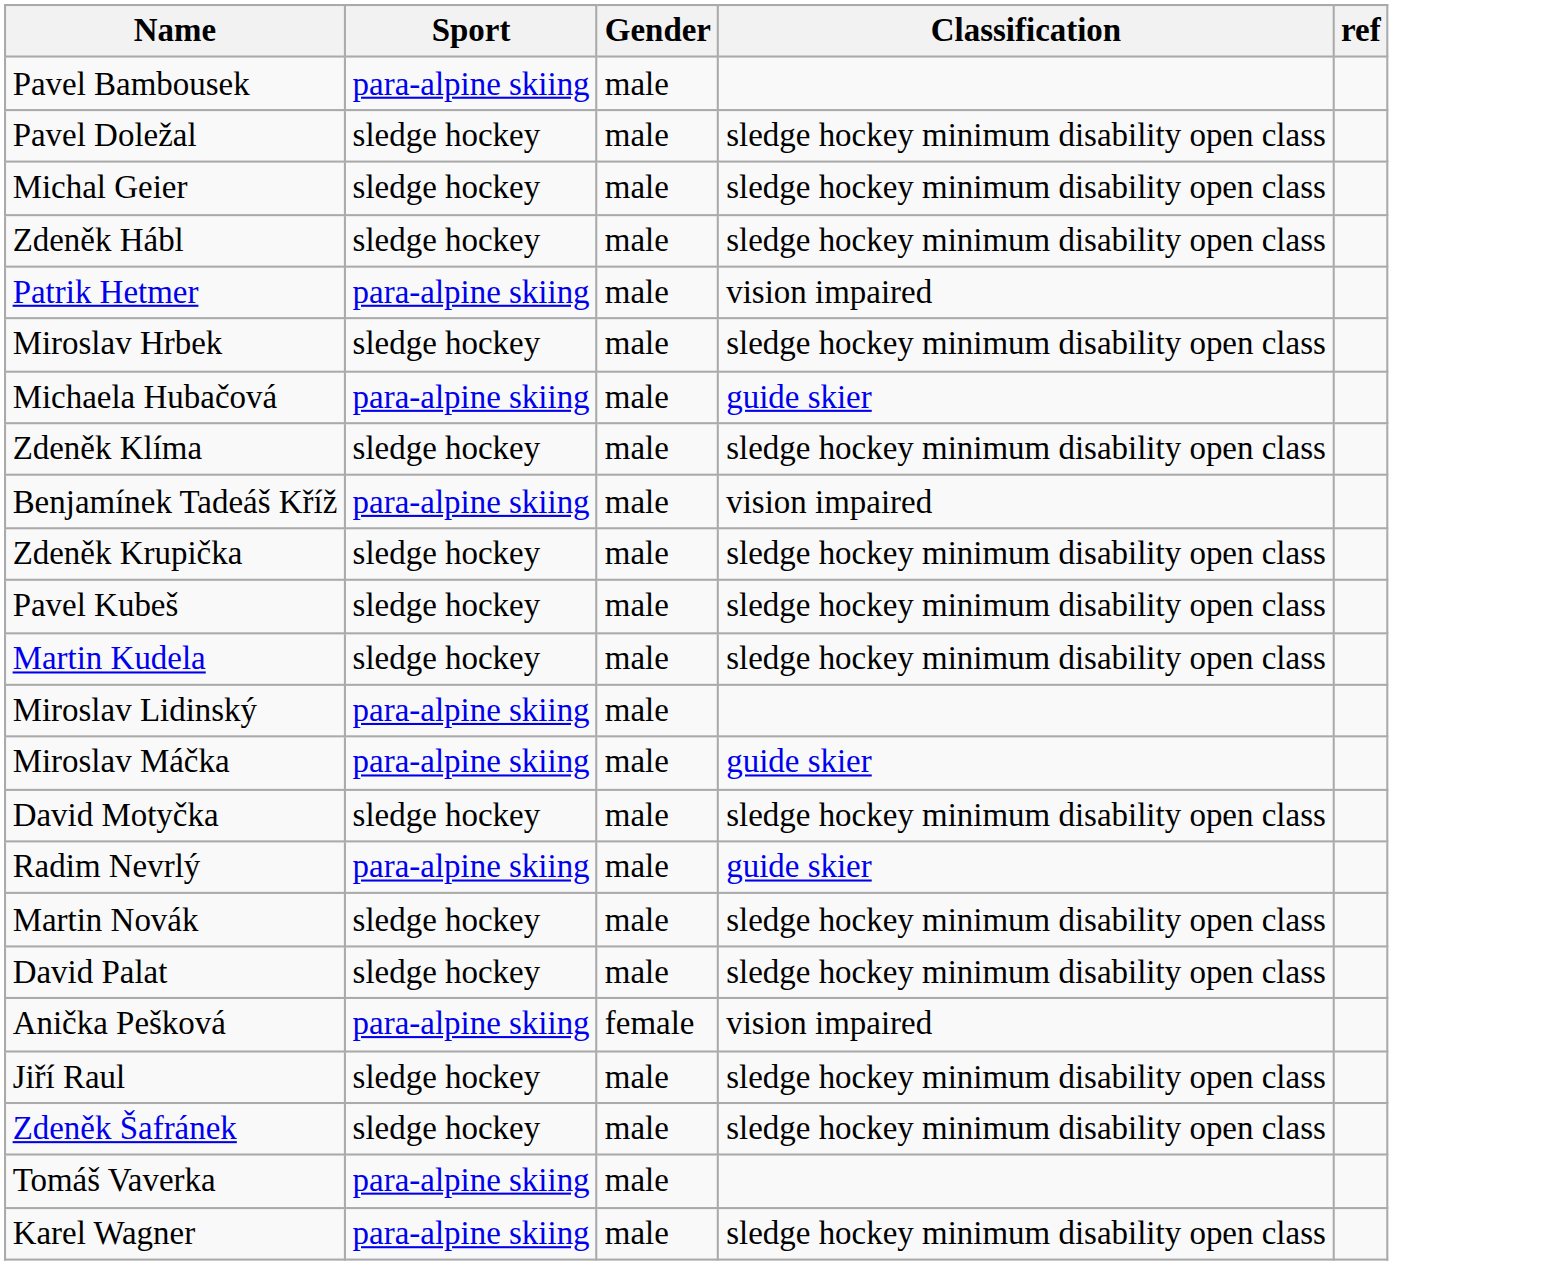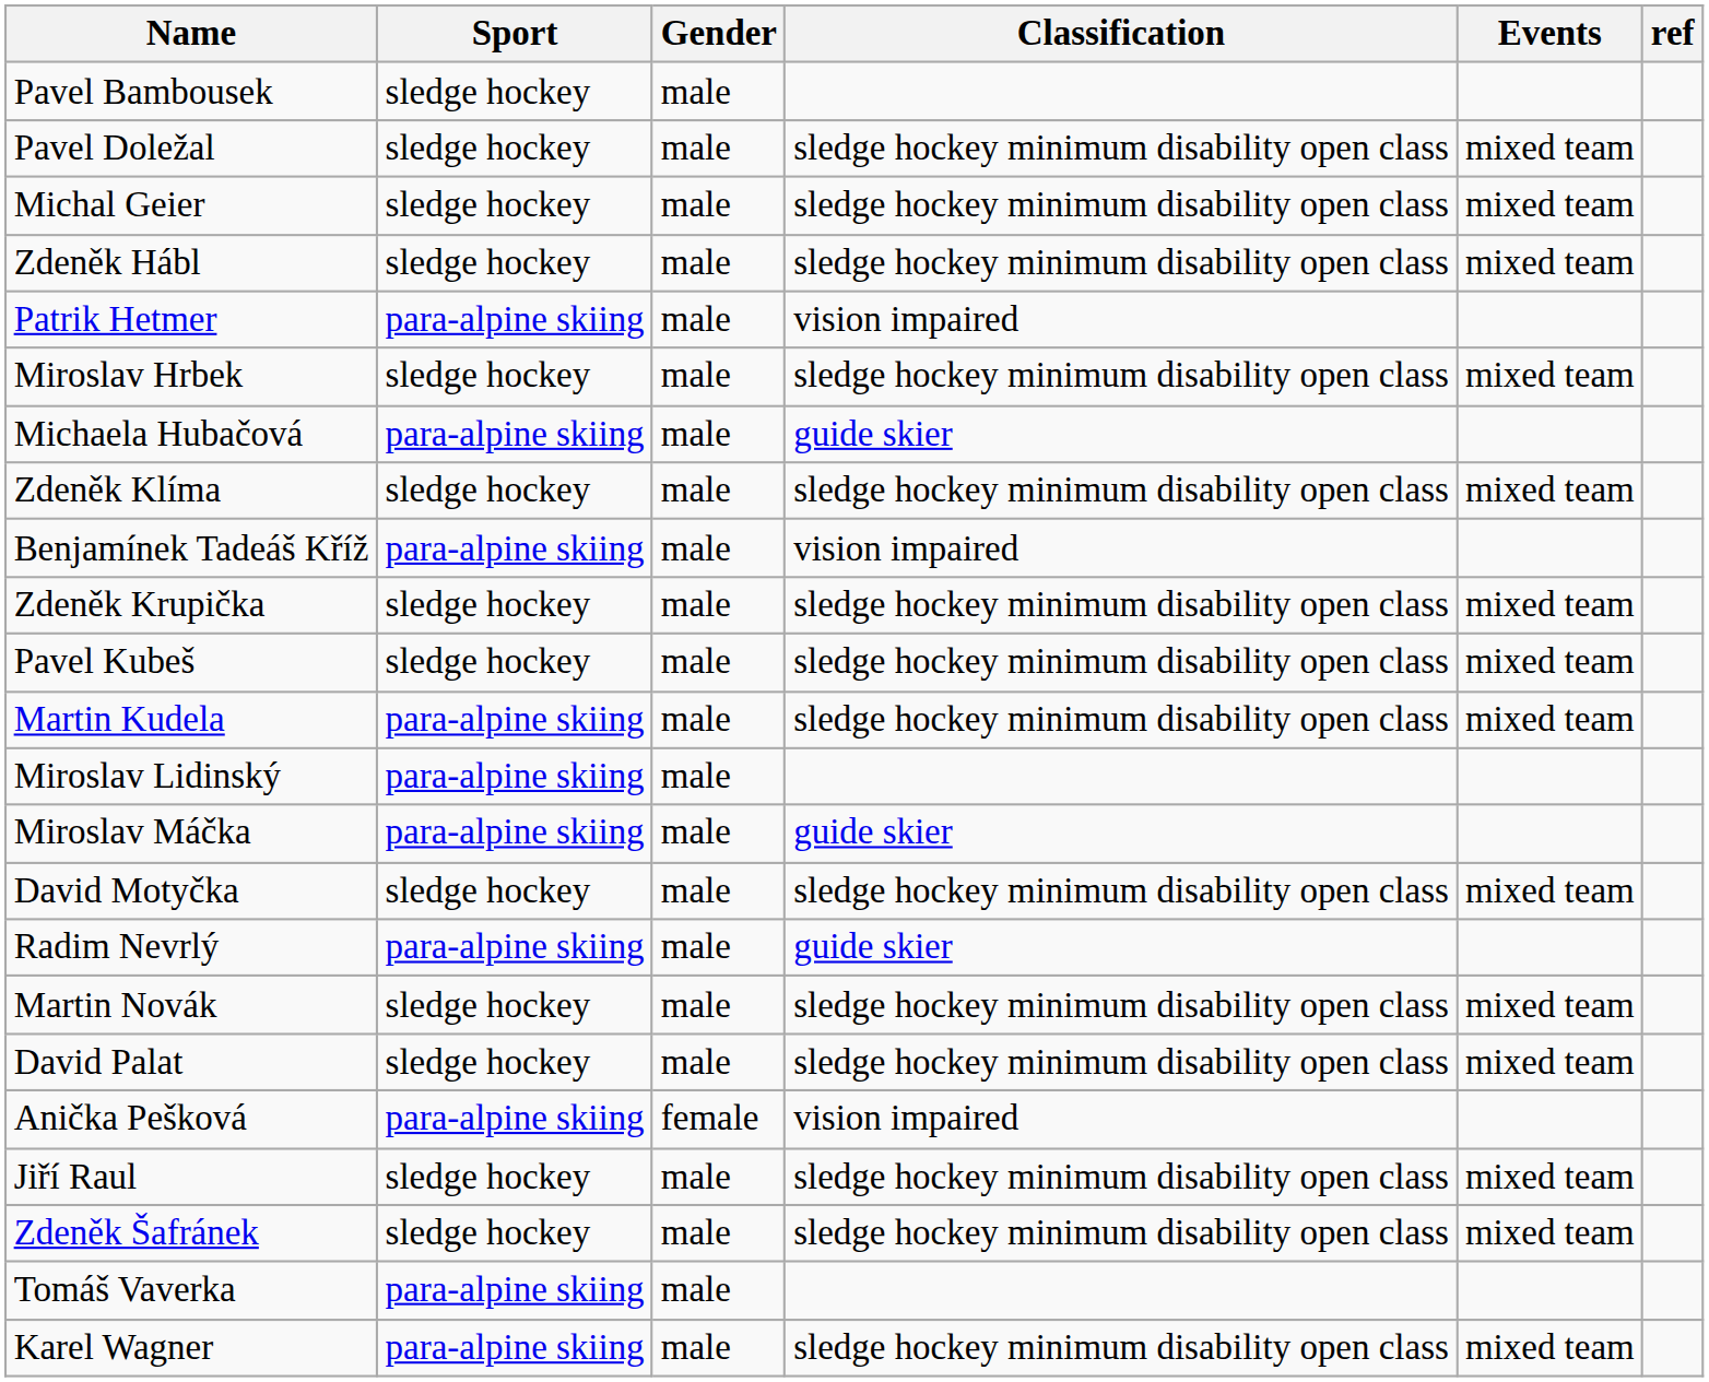+ column: Events | mixed team | mixed team | mixed team | mixed team | mixed team | mixed team | mixed team | mixed team | mixed team | mixed team | mixed team | mixed team | mixed team | mixed team
Pavel Bambousek | Sport: para-alpine skiing -> sledge hockey
Martin Kudela | Sport: sledge hockey -> para-alpine skiing
